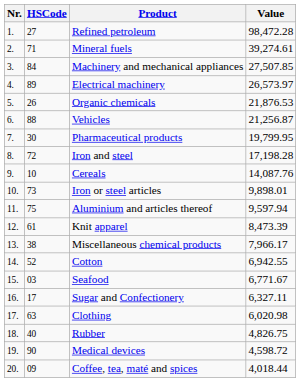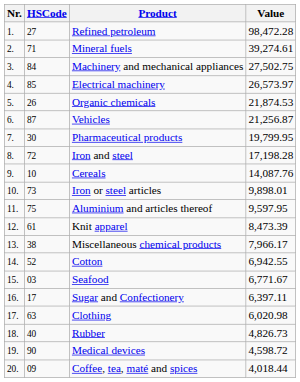Machinery and mechanical appliances | Value: 27,507.85 -> 27,502.75
Electrical machinery | HSCode: 89 -> 85
Organic chemicals | Value: 21,876.53 -> 21,874.53
Vehicles | HSCode: 88 -> 87
Aluminium and articles thereof | Value: 9,597.94 -> 9,597.95
Sugar and Confectionery | Value: 6,327.11 -> 6,397.11
Rubber | Value: 4,826.75 -> 4,826.73
